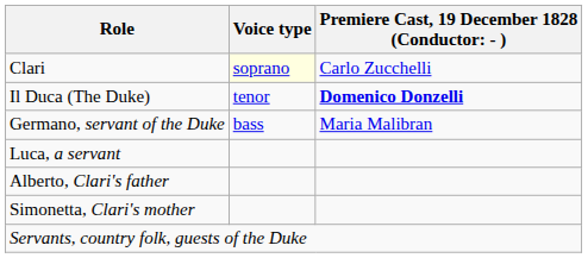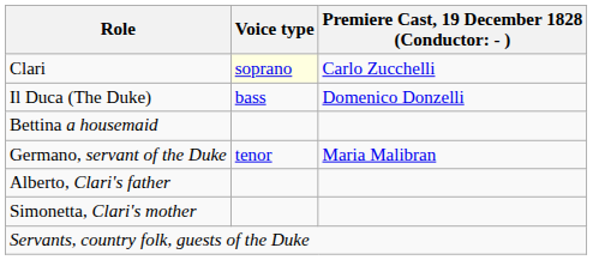Il Duca (The Duke) | Voice type: tenor -> bass
Il Duca (The Duke) | column 3: bold -> normal
+ row: Bettina a housemaid
Germano, servant of the Duke | Voice type: bass -> tenor
- row: Luca, a servant
